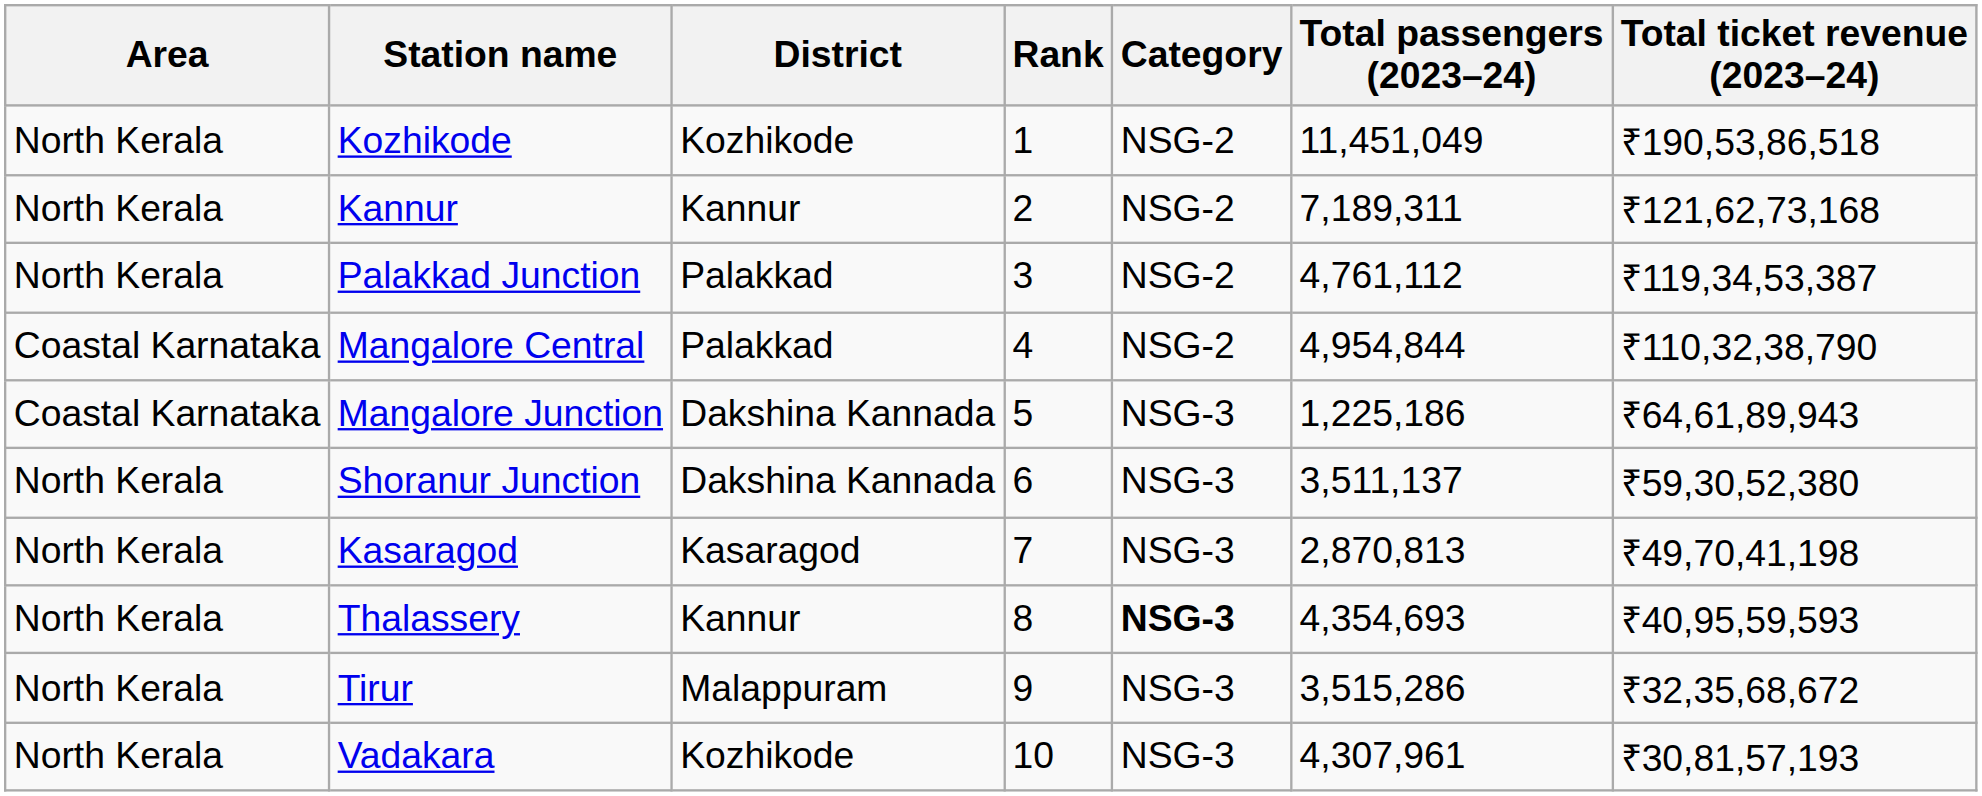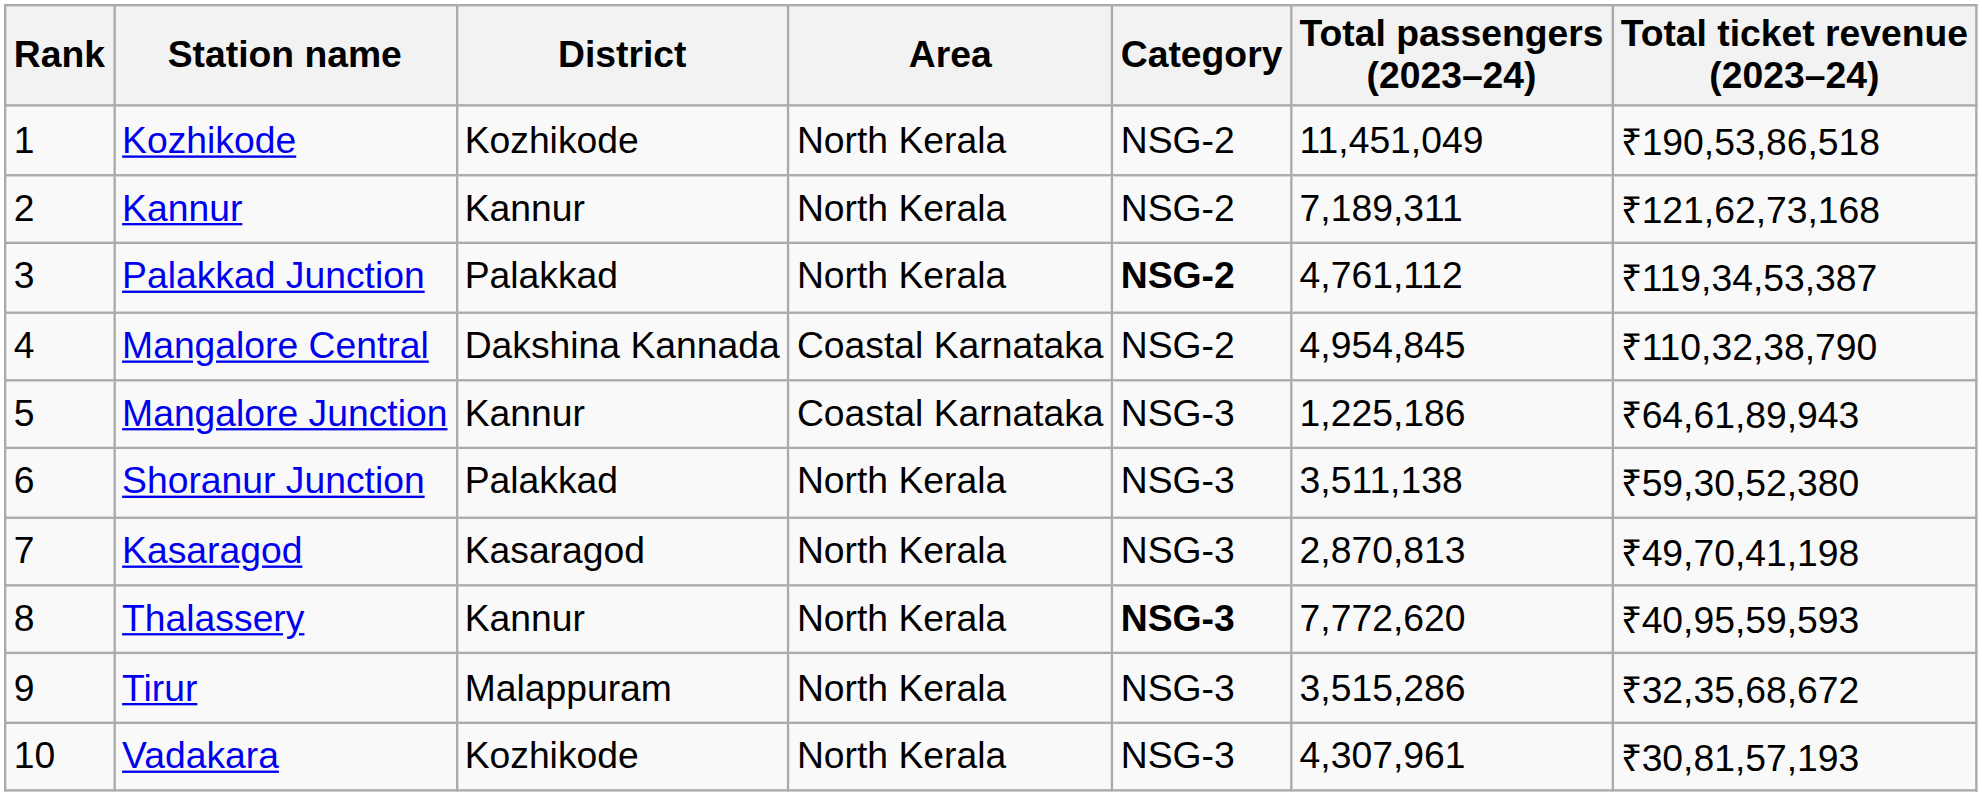columns swapped: Rank <-> Area
Palakkad Junction | Category: normal -> bold
Mangalore Central | District: Palakkad -> Dakshina Kannada
Mangalore Central | Total passengers (2023–24): 4,954,844 -> 4,954,845
Mangalore Junction | District: Dakshina Kannada -> Kannur
Shoranur Junction | District: Dakshina Kannada -> Palakkad
Shoranur Junction | Total passengers (2023–24): 3,511,137 -> 3,511,138
Thalassery | Total passengers (2023–24): 4,354,693 -> 7,772,620
